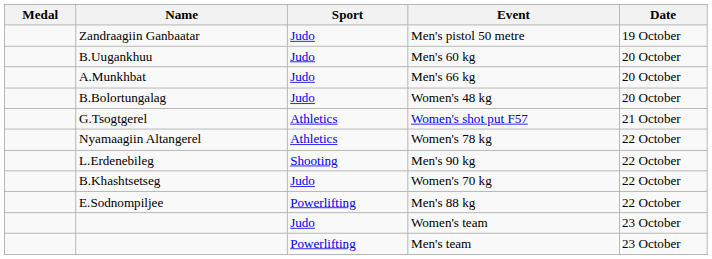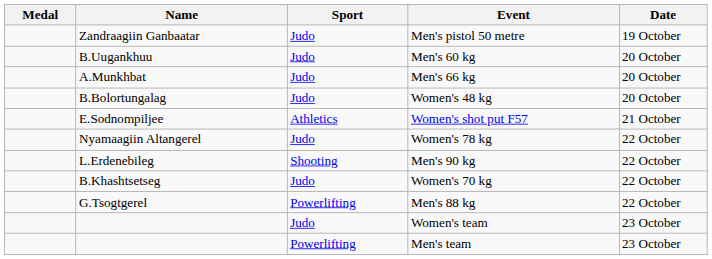Women's shot put F57 | Name: G.Tsogtgerel -> E.Sodnompiljee
Women's 78 kg | Sport: Athletics -> Judo
Men's 88 kg | Name: E.Sodnompiljee -> G.Tsogtgerel
